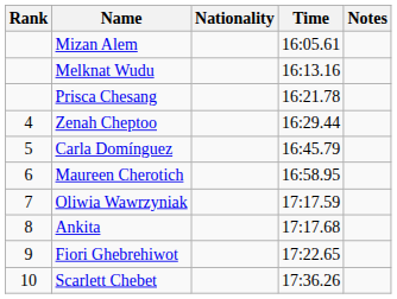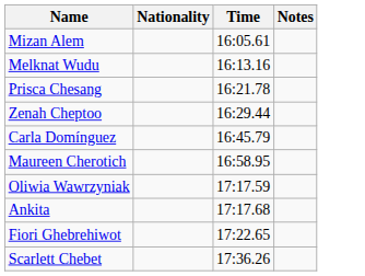- column: Rank | 4 | 5 | 6 | 7 | 8 | 9 | 10
